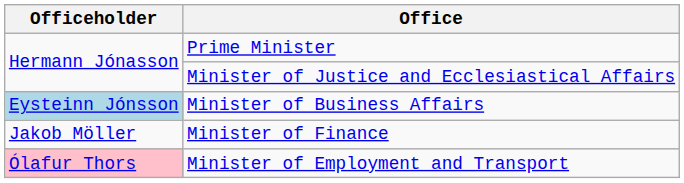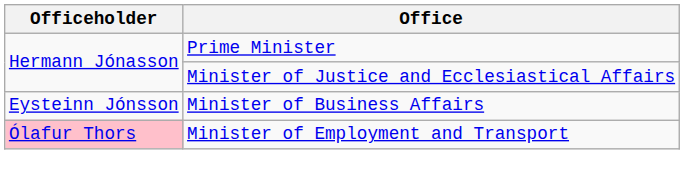Minister of Business Affairs | Officeholder: lightblue background -> no background
- row: Jakob Möller | Minister of Finance
